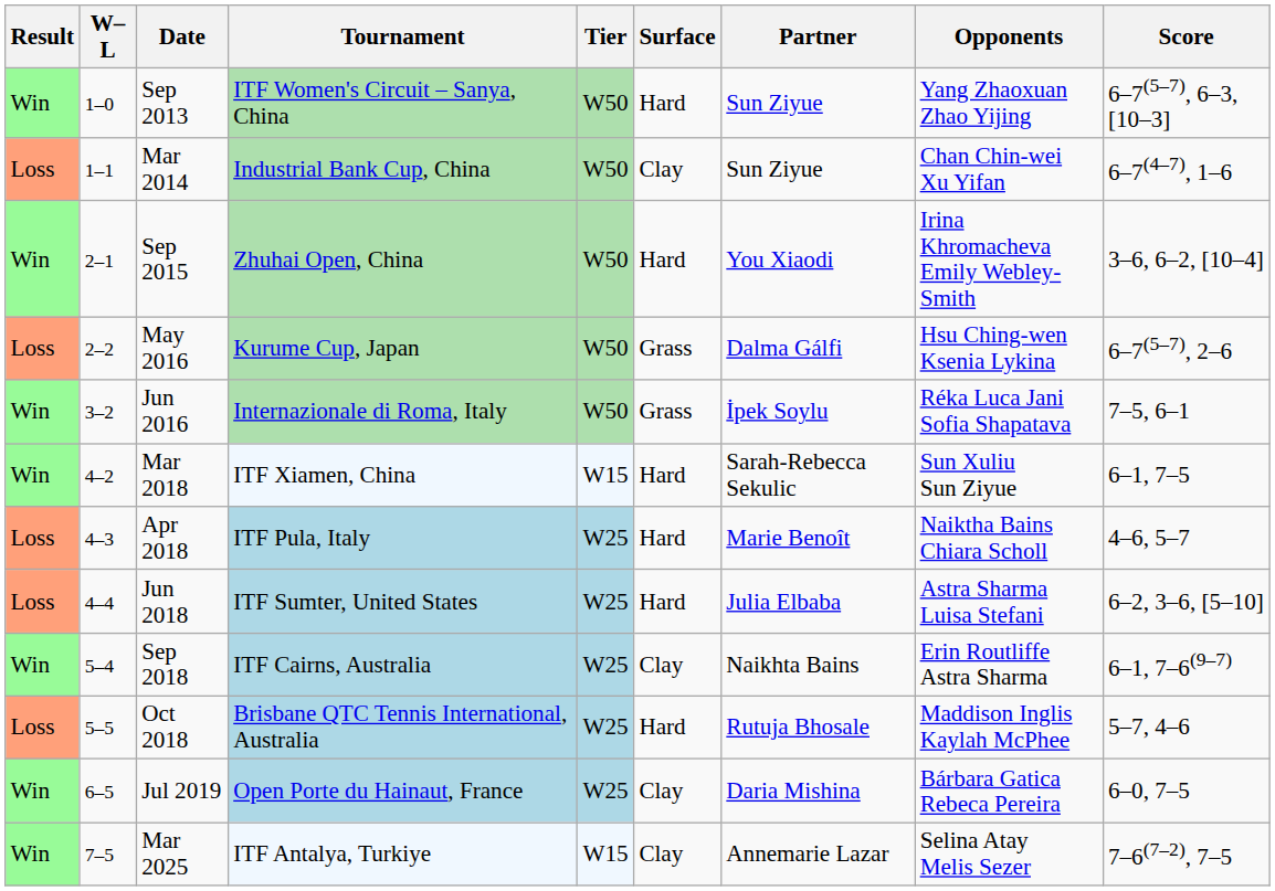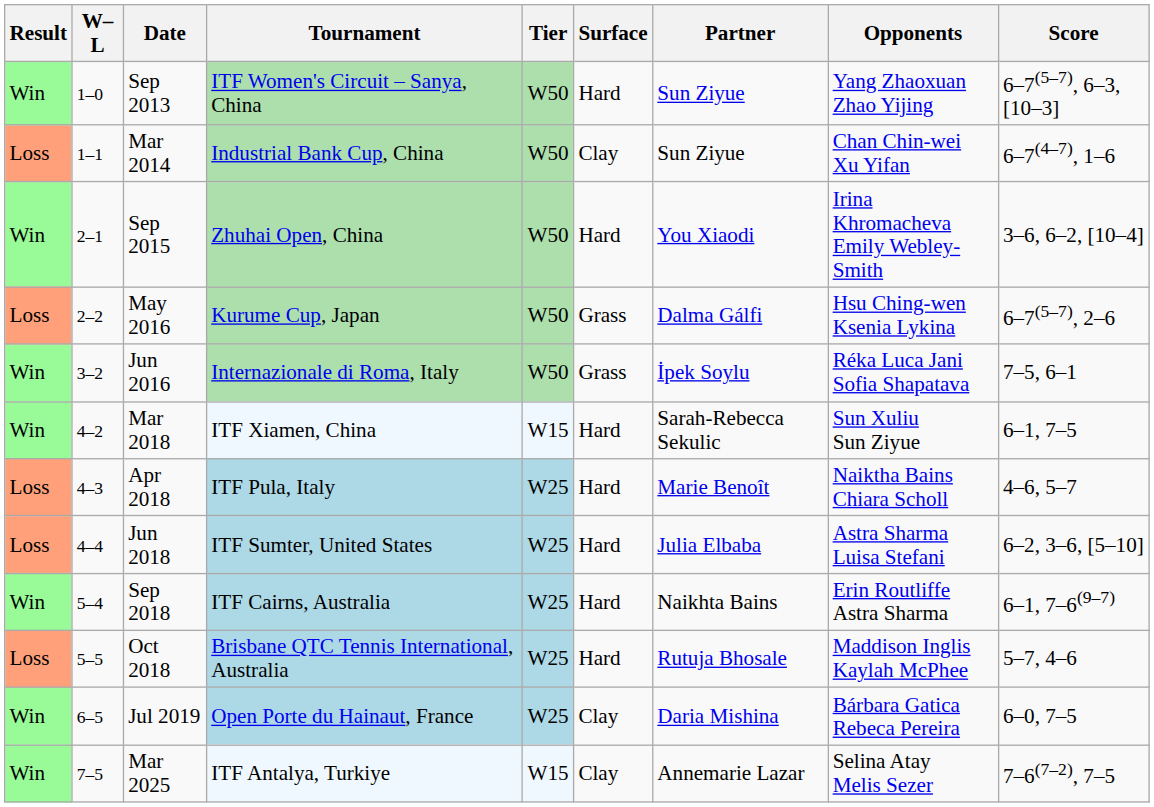Sep 2018 | Surface: Clay -> Hard
